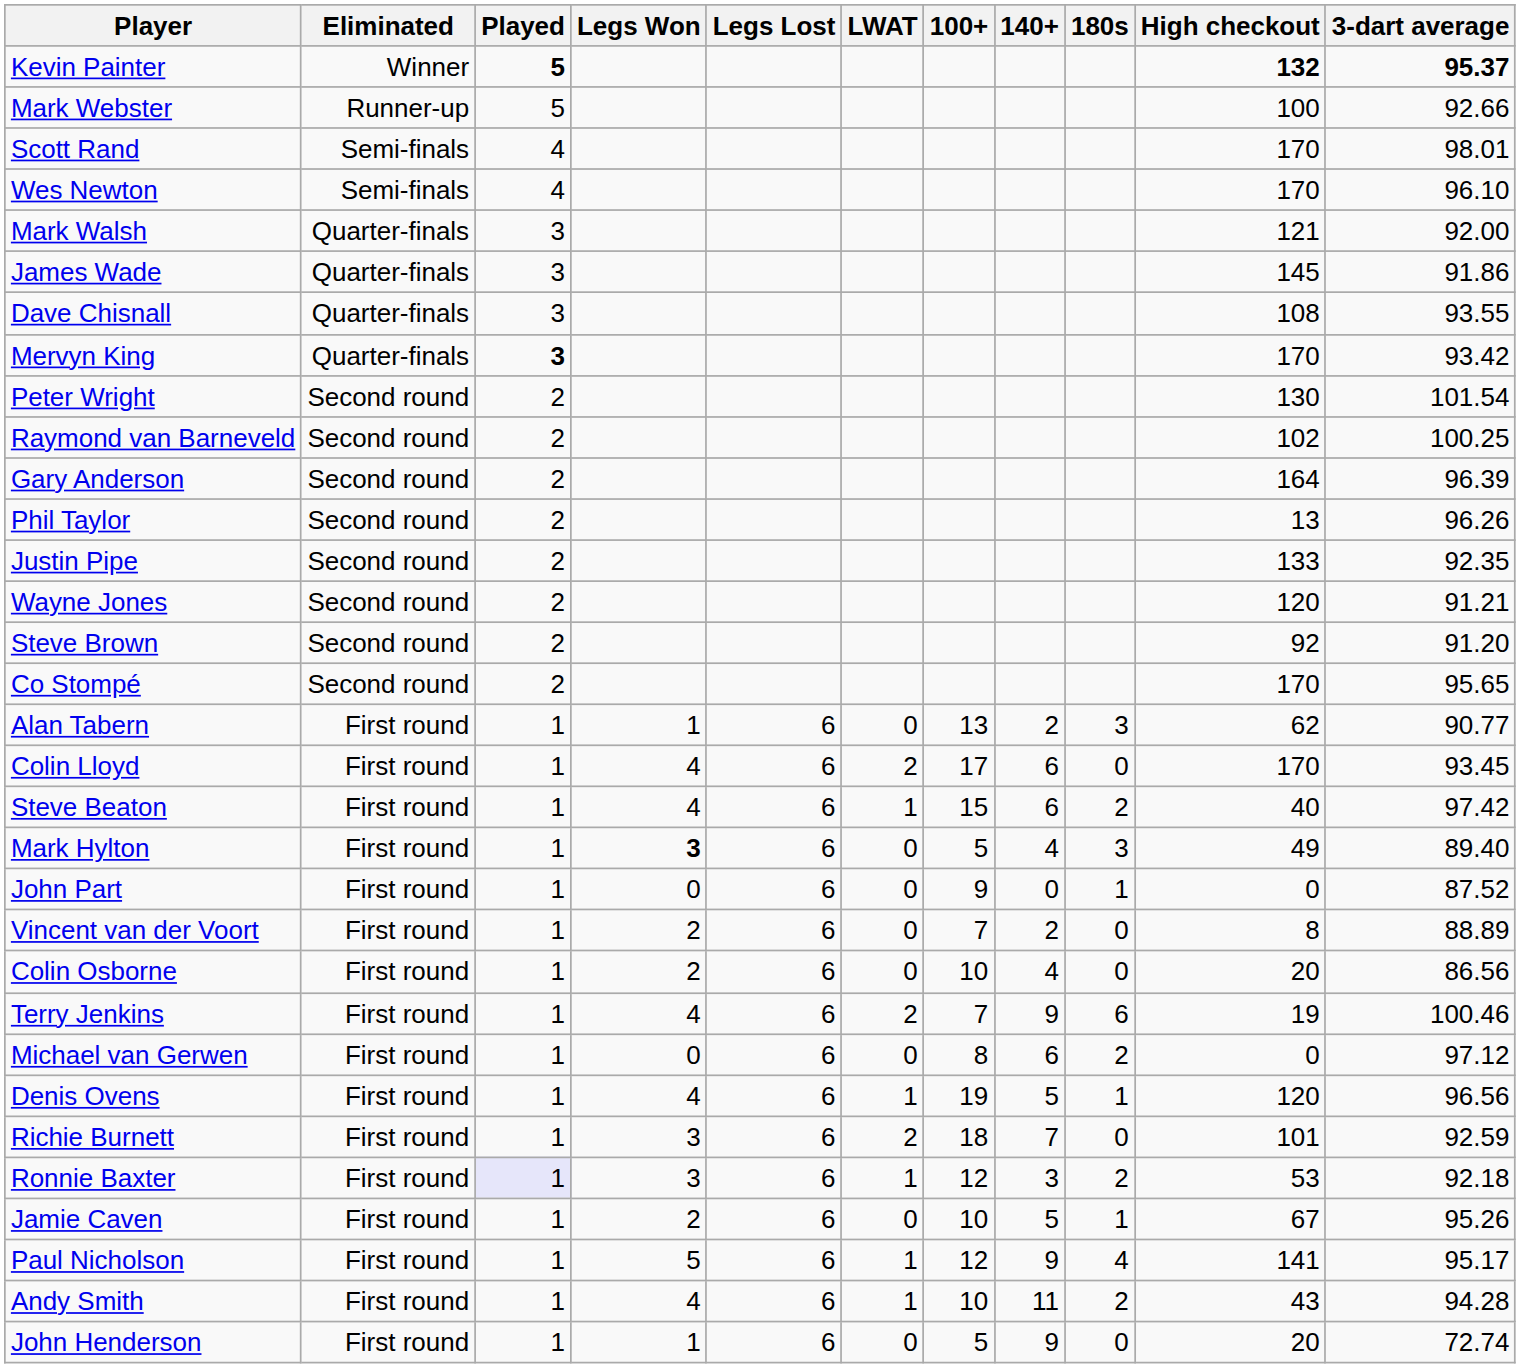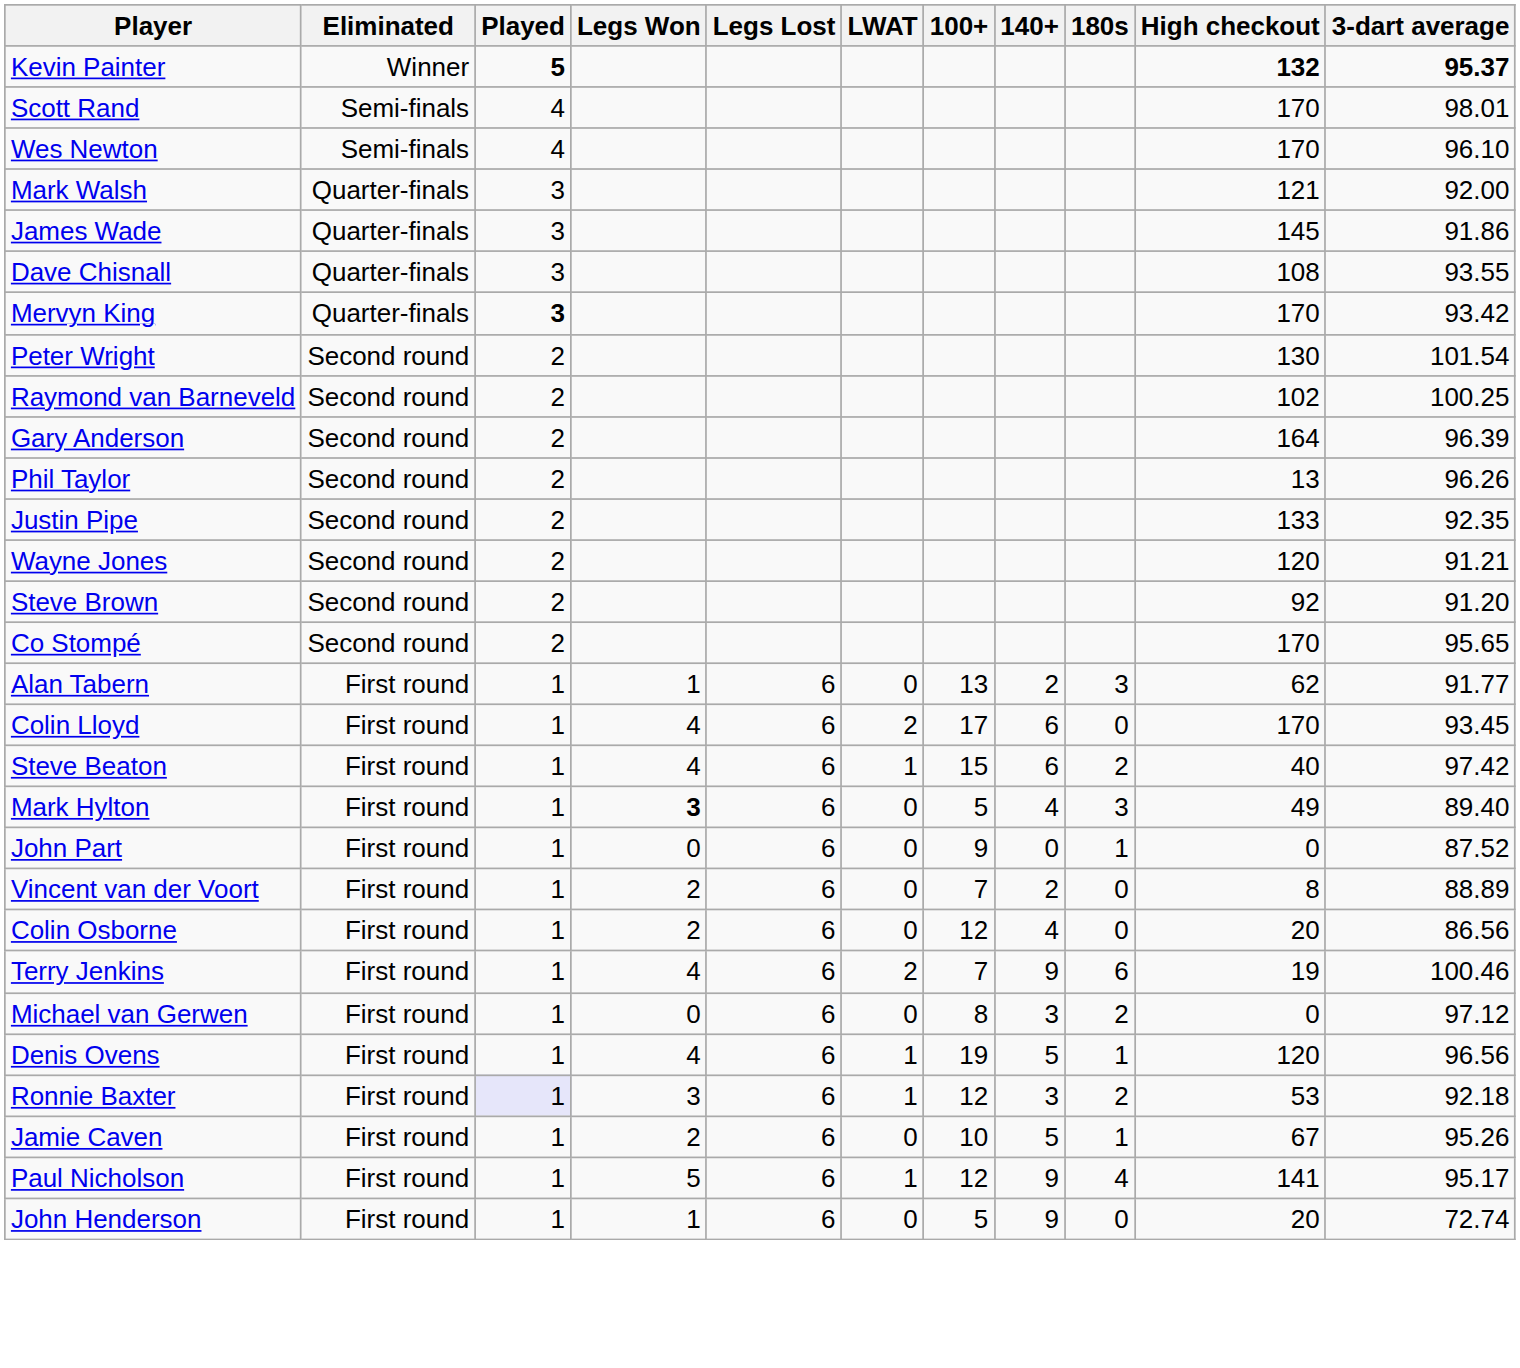- row: Mark Webster | Runner-up | 5 | 100 | 92.66
Alan Tabern | 3-dart average: 90.77 -> 91.77
Colin Osborne | 100+: 10 -> 12
Michael van Gerwen | 140+: 6 -> 3
- row: Richie Burnett | First round | 1 | 3 | 6 | 2 | 18 | 7 | 0 | 101 | 92.59
- row: Andy Smith | First round | 1 | 4 | 6 | 1 | 10 | 11 | 2 | 43 | 94.28
